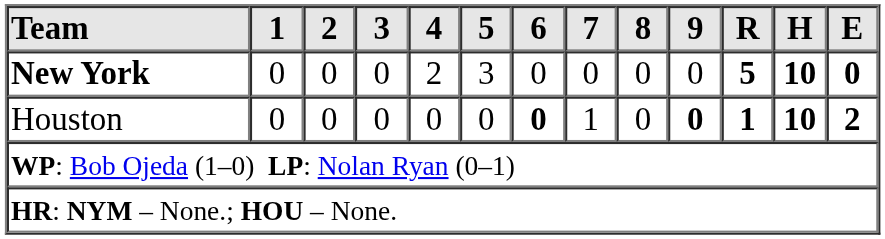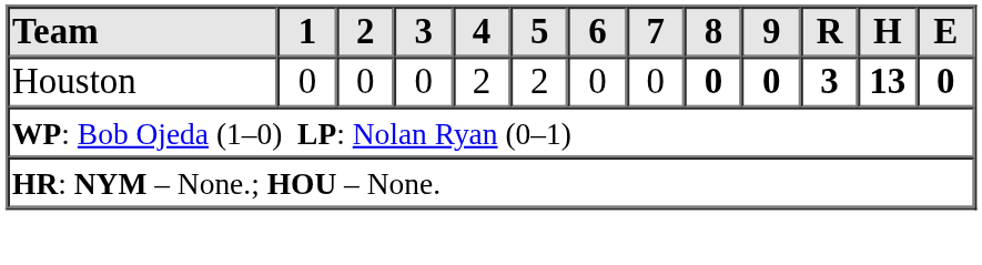- row: New York | 0 | 0 | 0 | 2 | 3 | 0 | 0 | 0 | 0 | 5 | 10 | 0
Houston | 4: 0 -> 2
Houston | 5: 0 -> 2
Houston | 6: bold -> normal
Houston | 7: 1 -> 0
Houston | 8: normal -> bold
Houston | R: 1 -> 3
Houston | H: 10 -> 13
Houston | E: 2 -> 0
